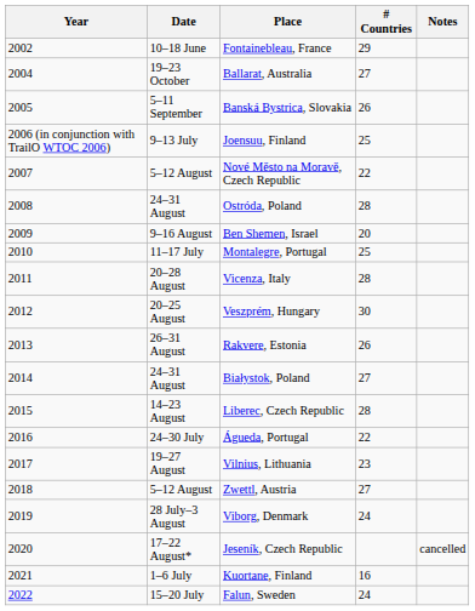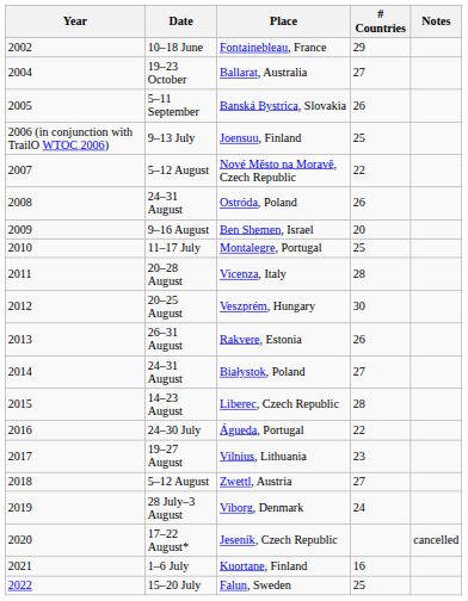Ostróda, Poland | # Countries: 28 -> 26
Falun, Sweden | # Countries: 24 -> 25
